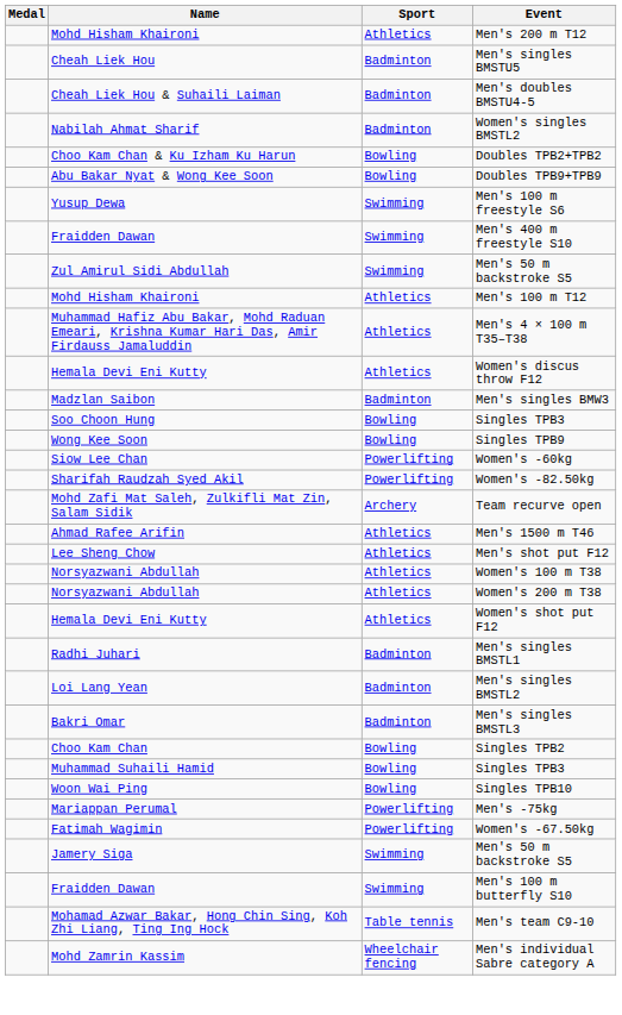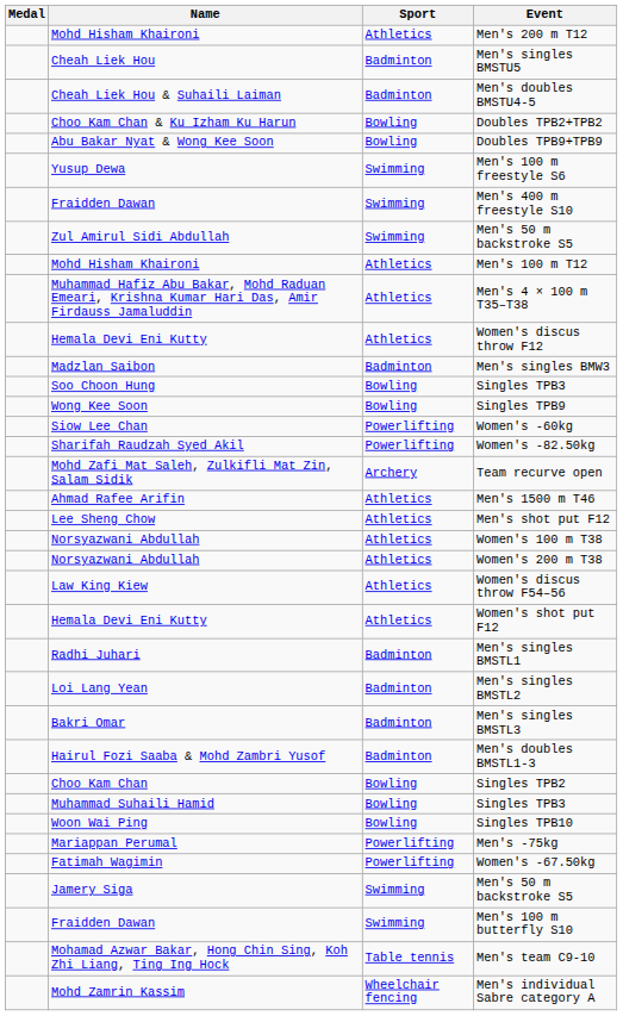- row: Nabilah Ahmat Sharif | Badminton | Women's singles BMSTL2
+ row: Law King Kiew | Athletics | Women's discus throw F54–56
+ row: Hairul Fozi Saaba & Mohd Zambri Yusof | Badminton | Men's doubles BMSTL1-3
